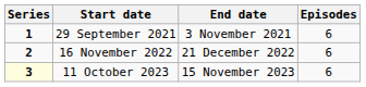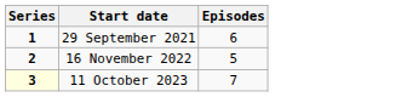- column: End date | 3 November 2021 | 21 December 2022 | 15 November 2023
16 November 2022 | Episodes: 6 -> 5
11 October 2023 | Episodes: 6 -> 7
